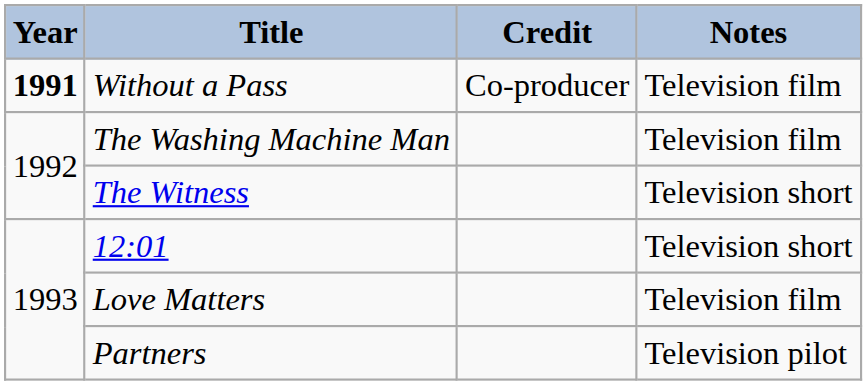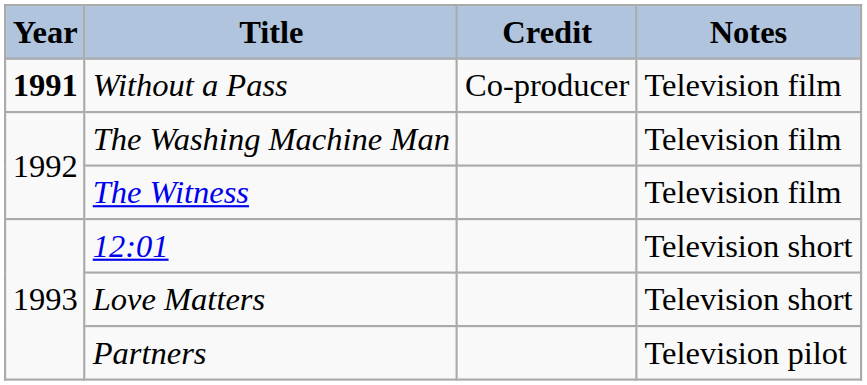The Witness | Notes: Television short -> Television film
Love Matters | Notes: Television film -> Television short
